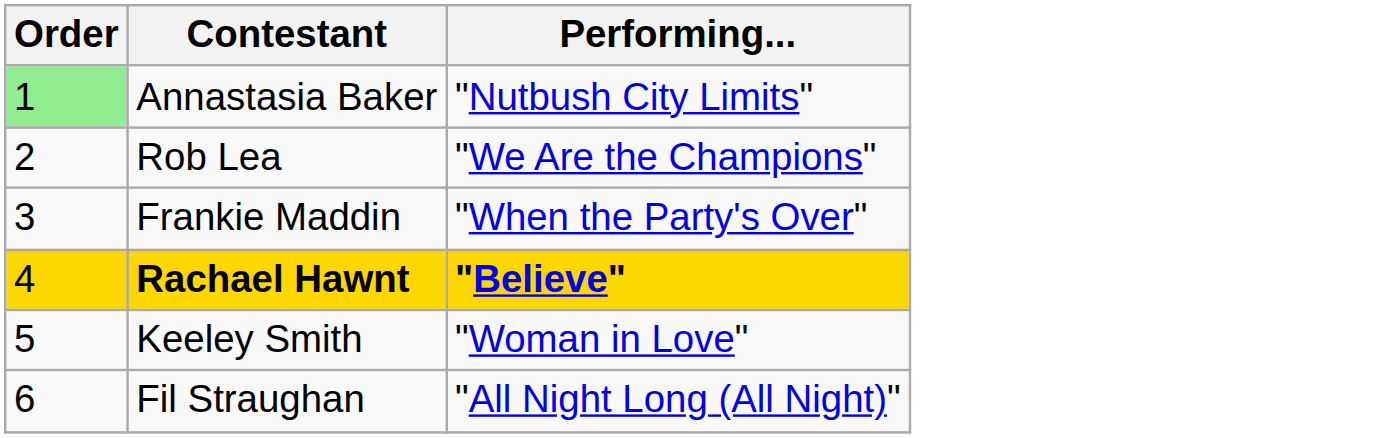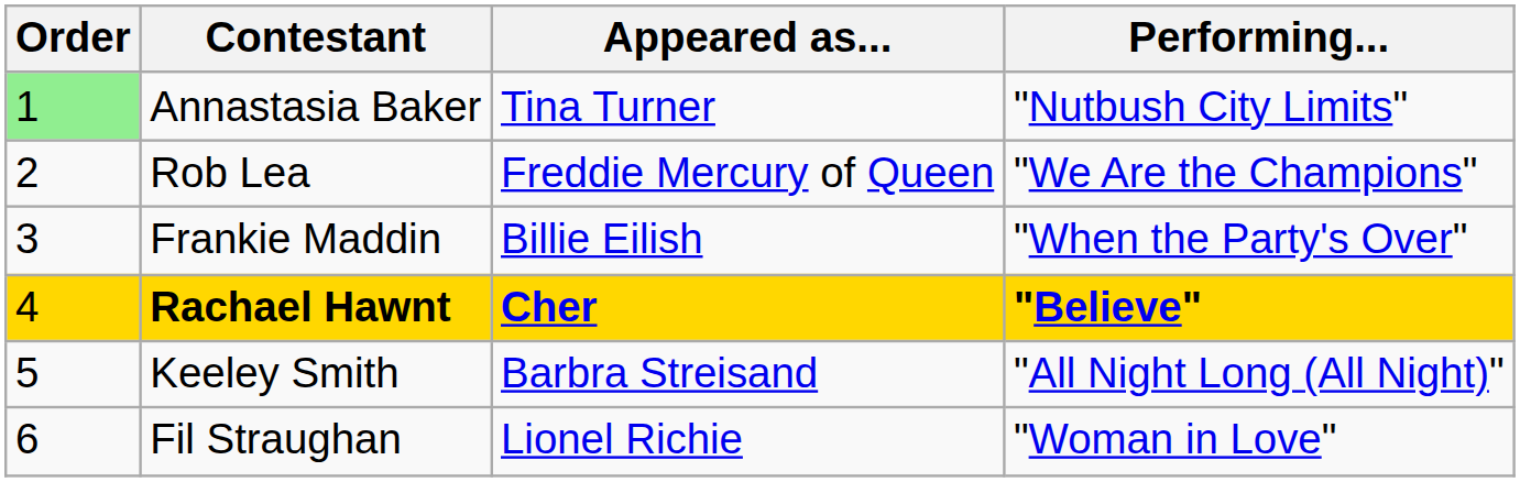+ column: Appeared as... | Tina Turner | Freddie Mercury of Queen | Billie Eilish | Cher | Barbra Streisand | Lionel Richie
Keeley Smith | Performing...: "Woman in Love" -> "All Night Long (All Night)"
Fil Straughan | Performing...: "All Night Long (All Night)" -> "Woman in Love"
